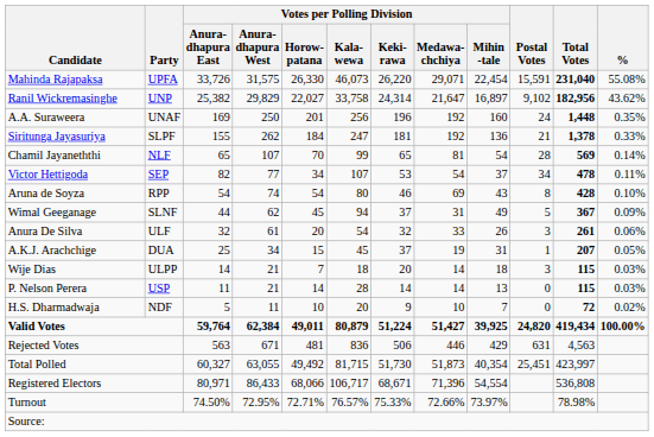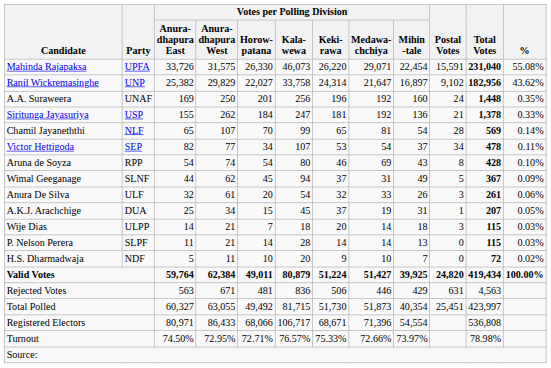Siritunga Jayasuriya | Party: SLPF -> USP
P. Nelson Perera | Party: USP -> SLPF
